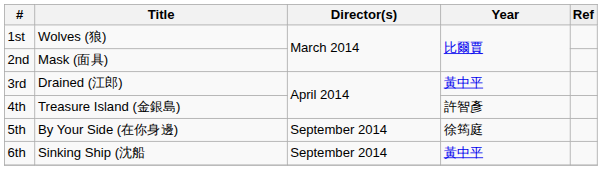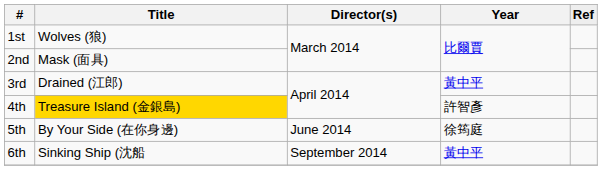4th | column 2: no background -> gold background
5th | column 3: September 2014 -> June 2014
